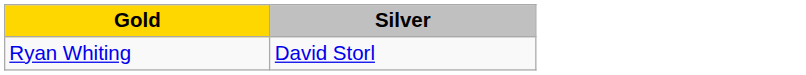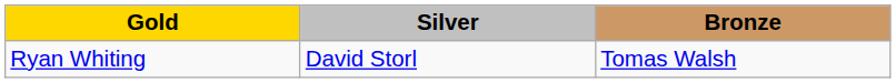+ column: Bronze | Tomas Walsh
